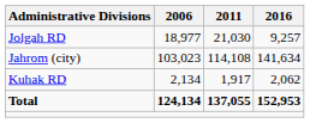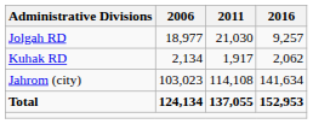rows swapped: Kuhak RD <-> Jahrom (city)
